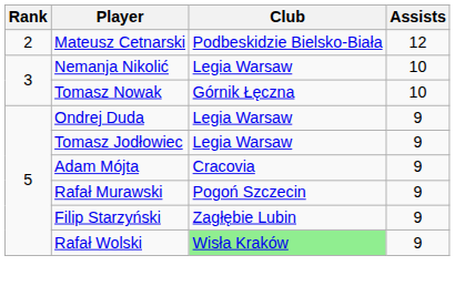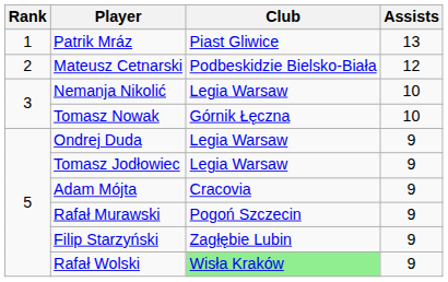+ row: 1 | Patrik Mráz | Piast Gliwice | 13
